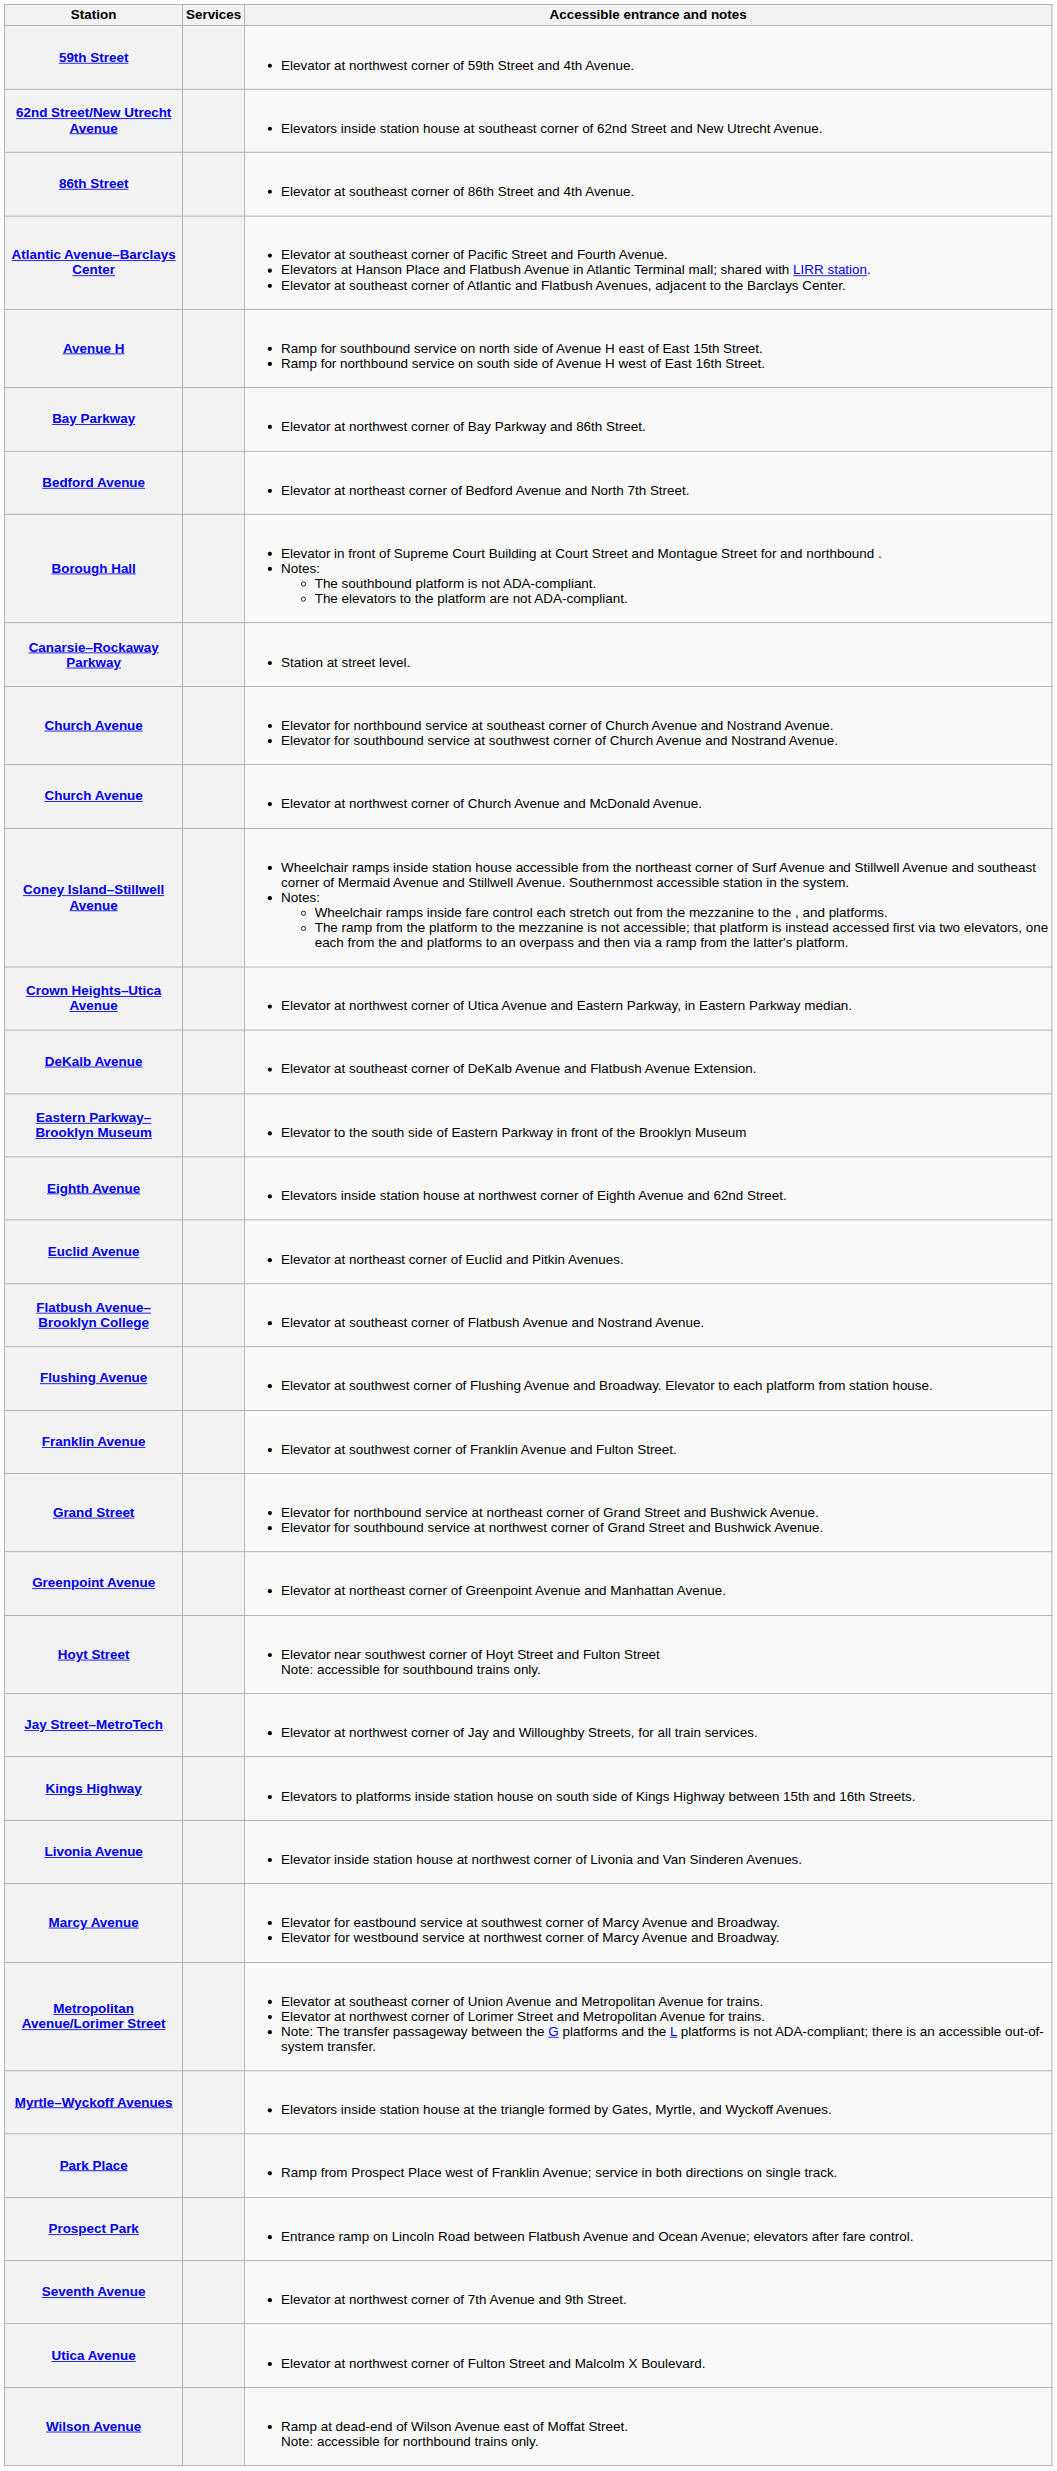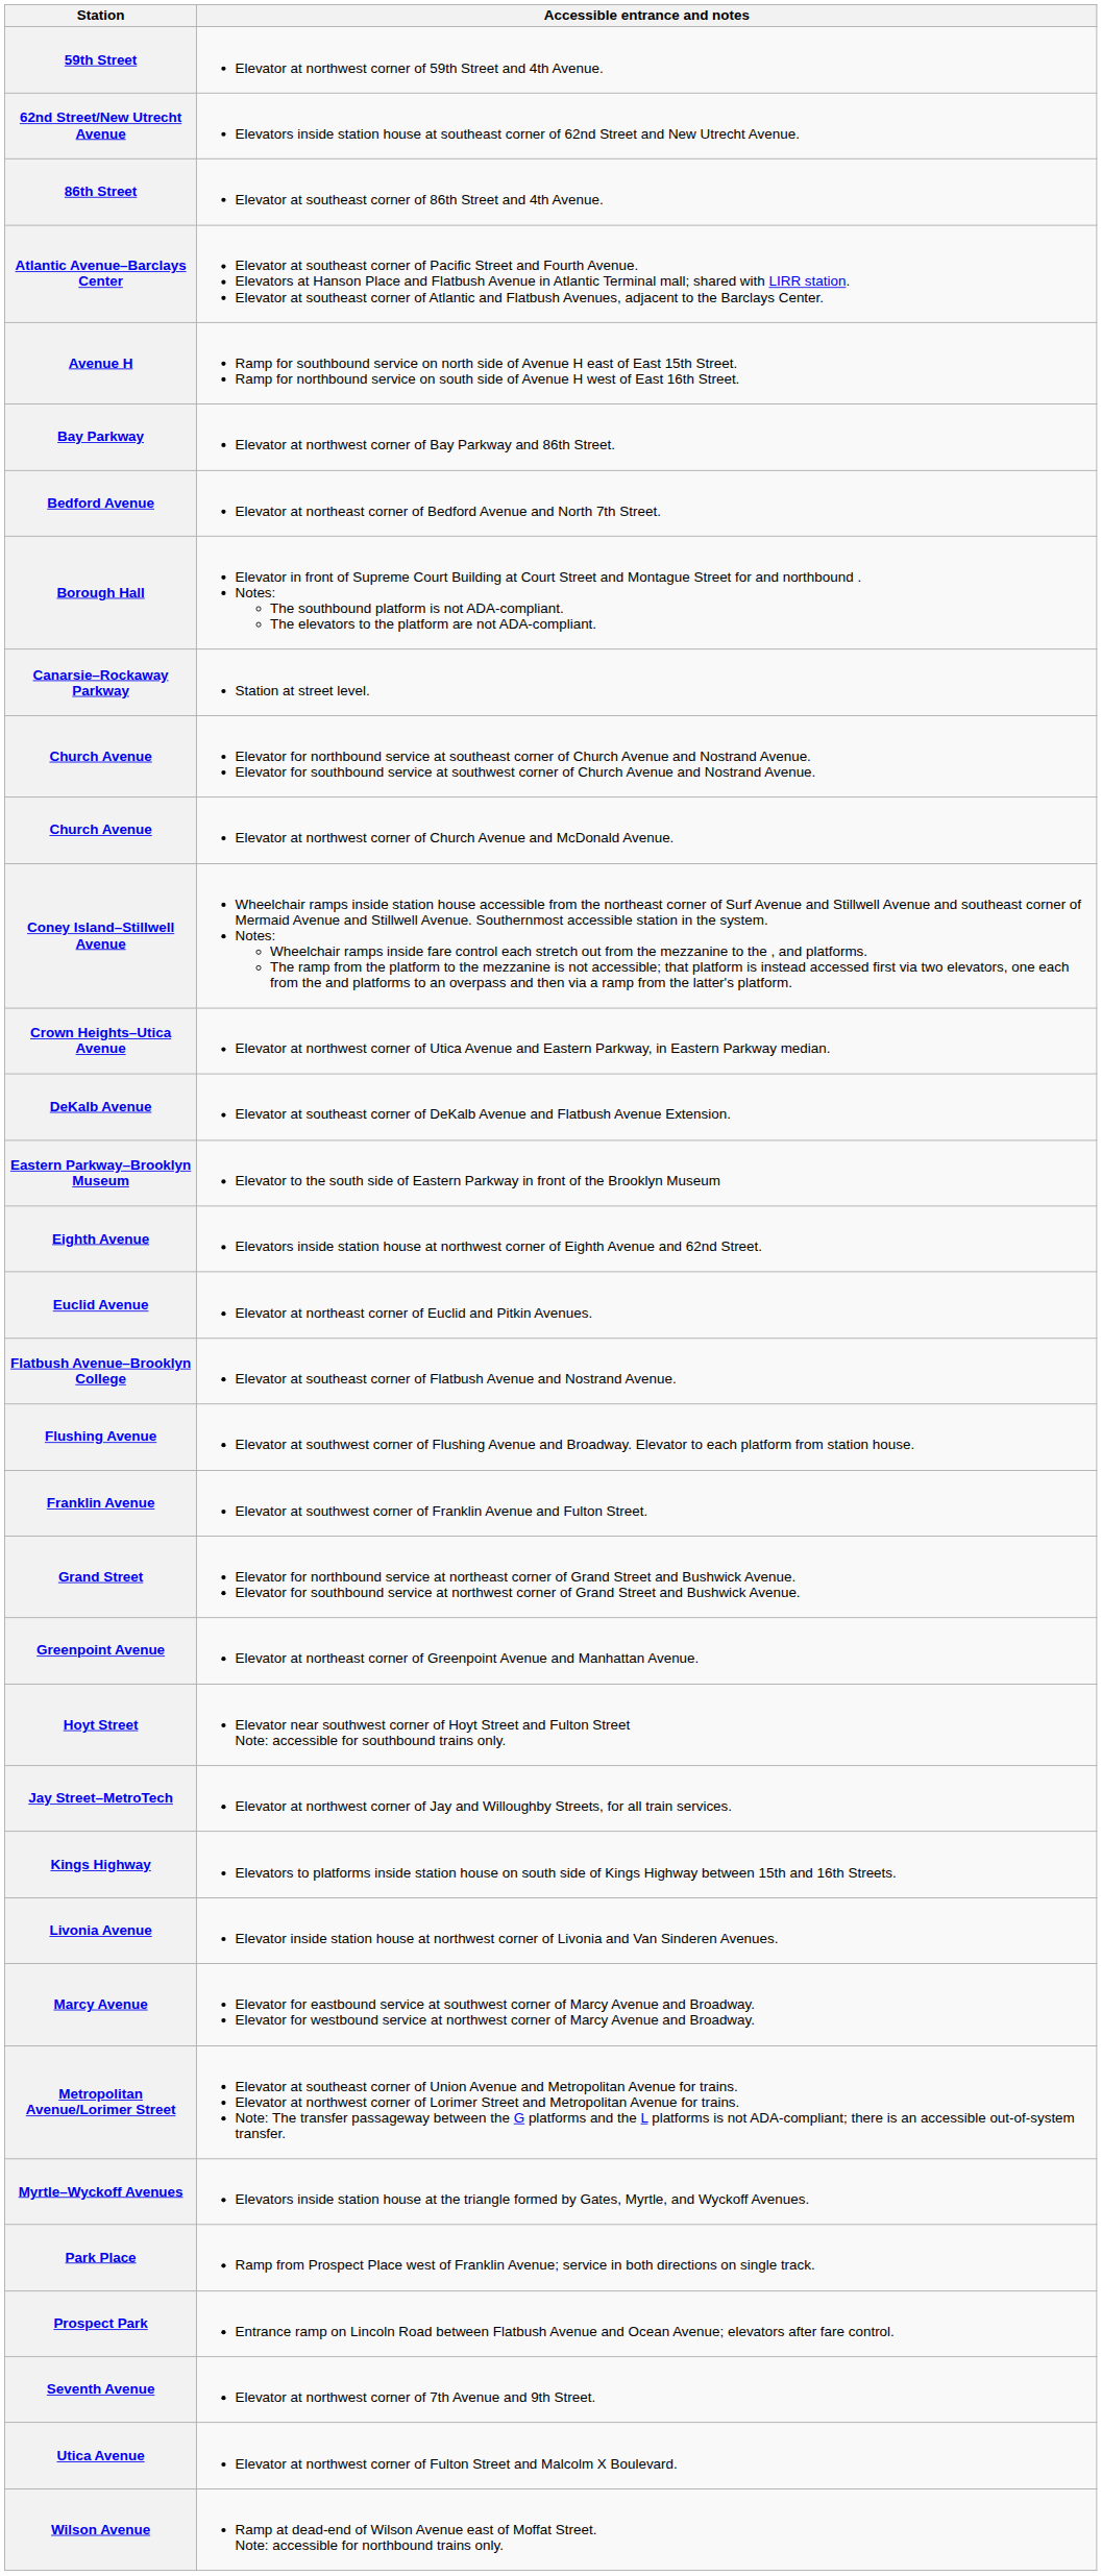- column: Services
